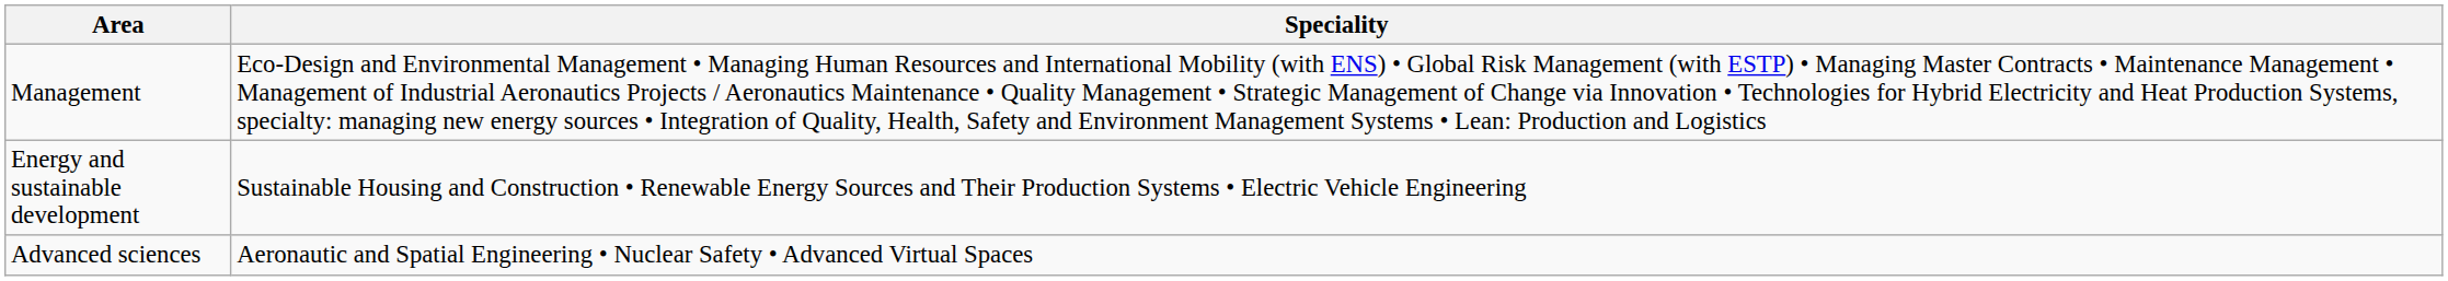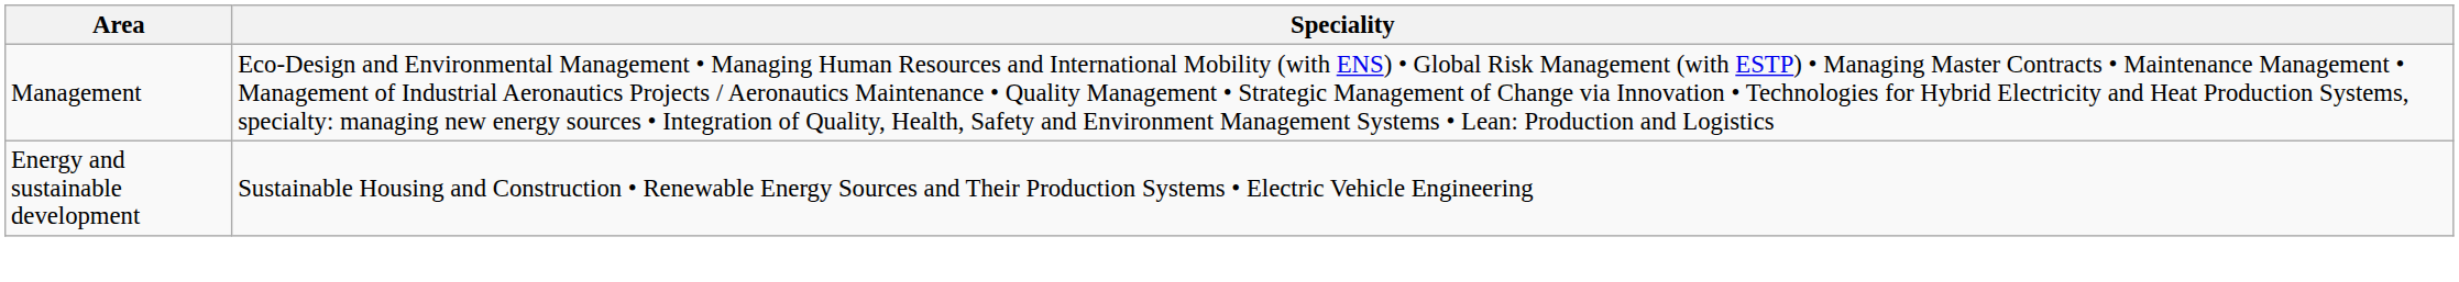- row: Advanced sciences | Aeronautic and Spatial Engineering • Nuclear Safety • Advanced Virtual Spaces
